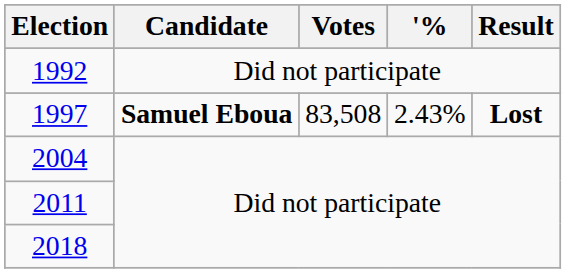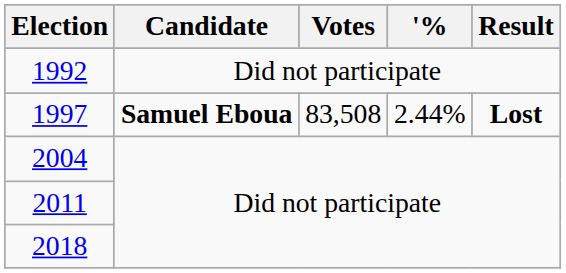1997 | '%: 2.43% -> 2.44%
